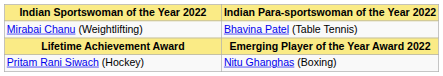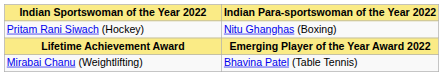rows swapped: Mirabai Chanu (Weightlifting) <-> Pritam Rani Siwach (Hockey)
